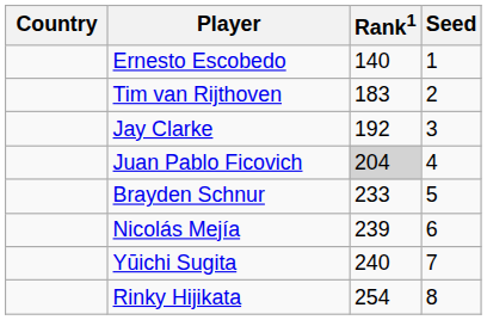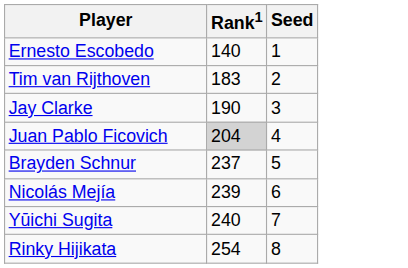- column: Country
Jay Clarke | Rank1: 192 -> 190
Brayden Schnur | Rank1: 233 -> 237
